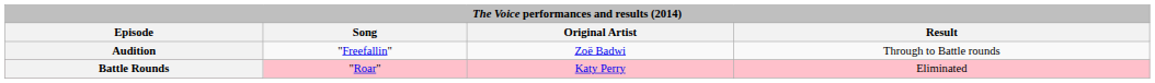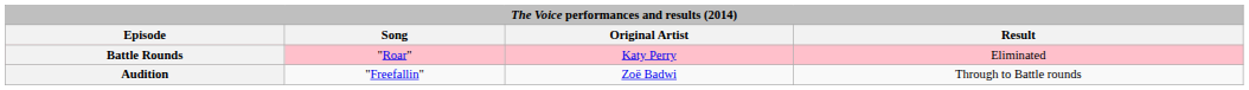rows swapped: Audition <-> Battle Rounds
